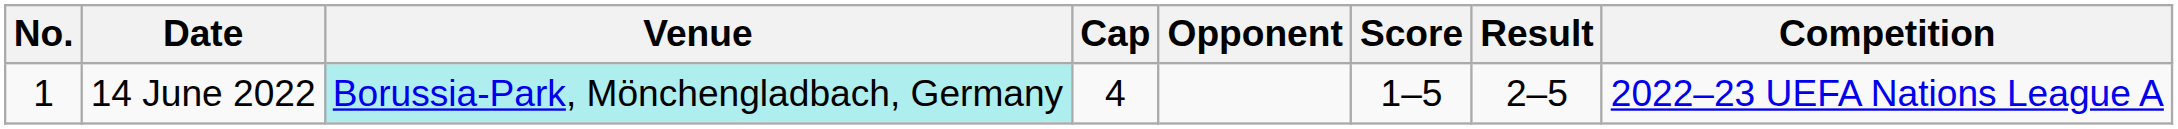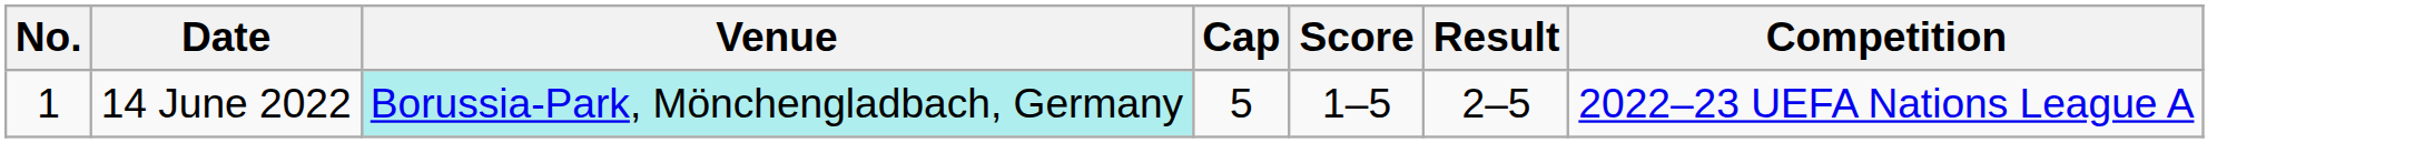- column: Opponent
14 June 2022 | Cap: 4 -> 5
